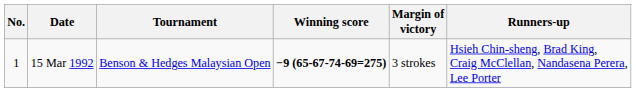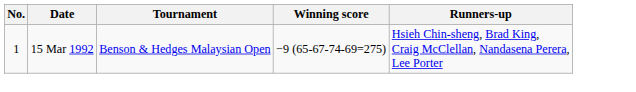- column: Margin of victory | 3 strokes
15 Mar 1992 | Winning score: bold -> normal
